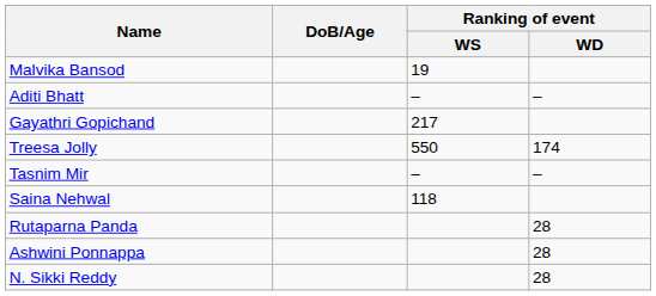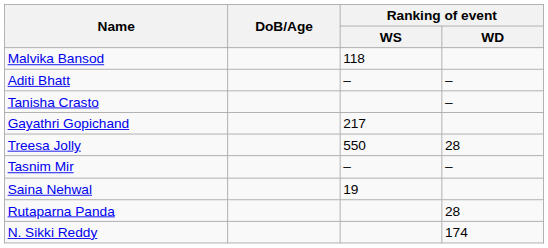Malvika Bansod | Ranking of event / WS: 19 -> 118
+ row: Tanisha Crasto | –
Treesa Jolly | Ranking of event / WD: 174 -> 28
Saina Nehwal | Ranking of event / WS: 118 -> 19
- row: Ashwini Ponnappa | 28
N. Sikki Reddy | Ranking of event / WD: 28 -> 174
